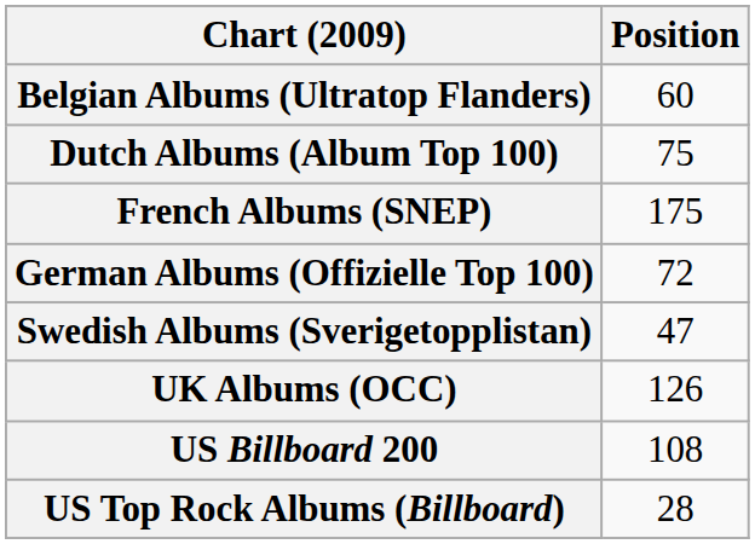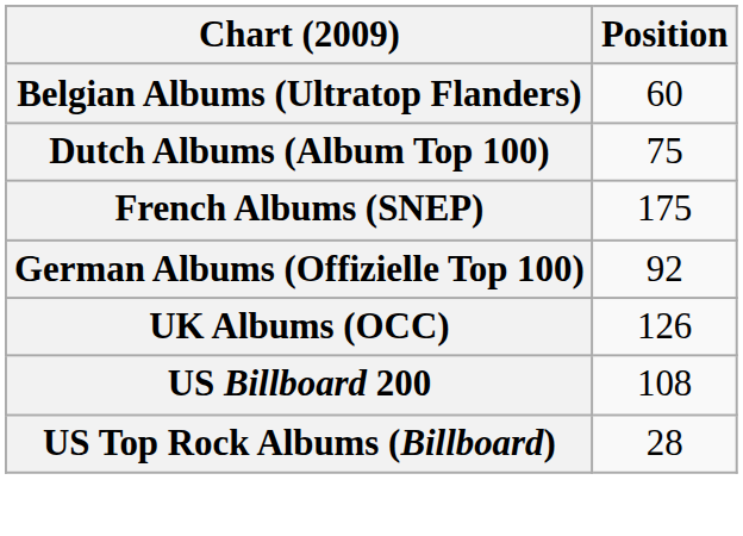German Albums (Offizielle Top 100) | Position: 72 -> 92
- row: Swedish Albums (Sverigetopplistan) | 47
